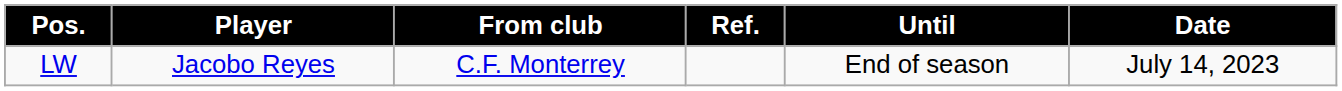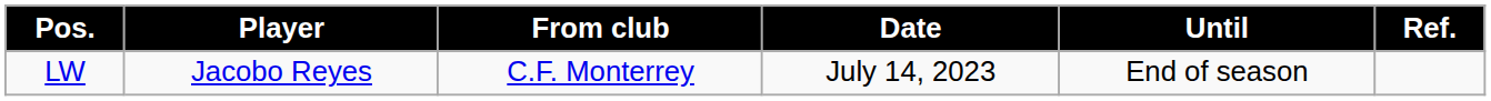columns swapped: Date <-> Ref.
